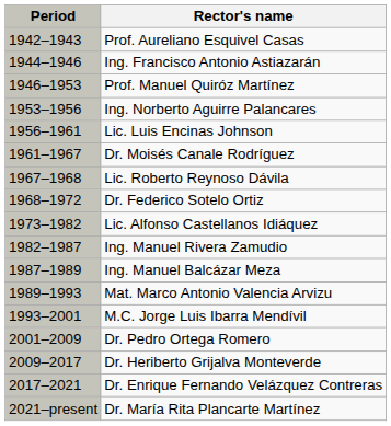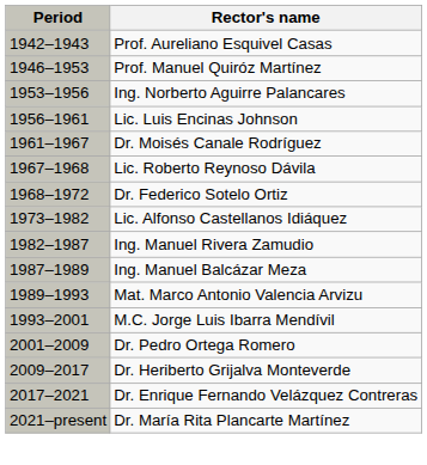- row: 1944–1946 | Ing. Francisco Antonio Astiazarán
